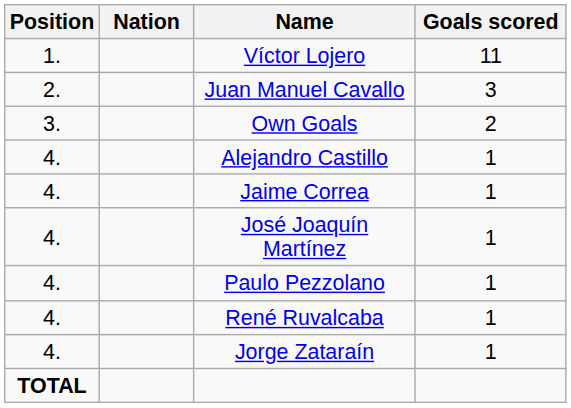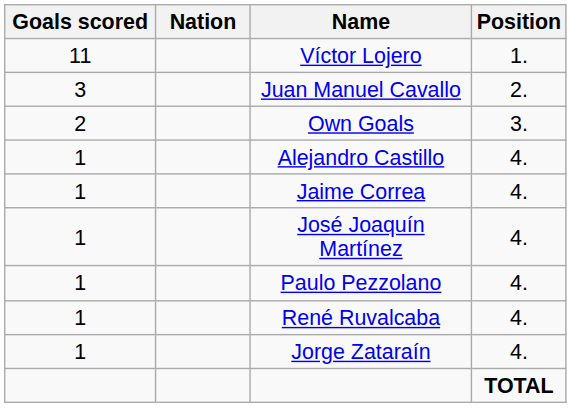columns swapped: Position <-> Goals scored
